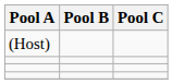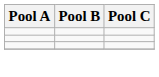- row: (Host)
